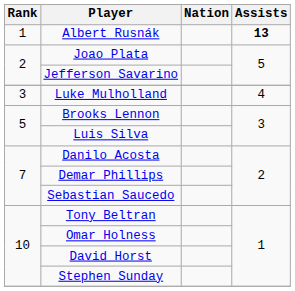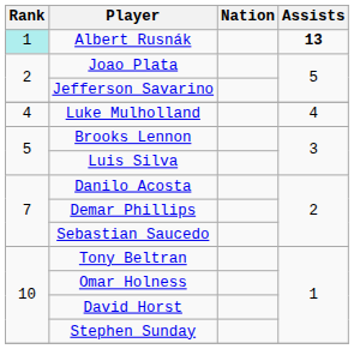Albert Rusnák | Rank: no background -> paleturquoise background
Luke Mulholland | Rank: 3 -> 4
